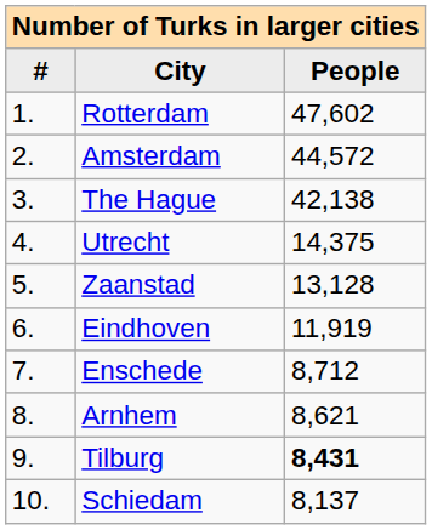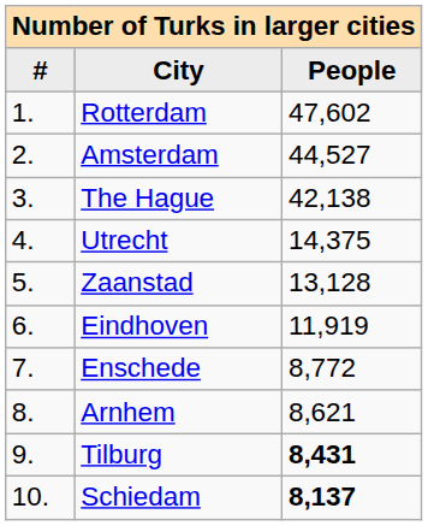Amsterdam | People: 44,572 -> 44,527
Enschede | People: 8,712 -> 8,772
Schiedam | People: normal -> bold
